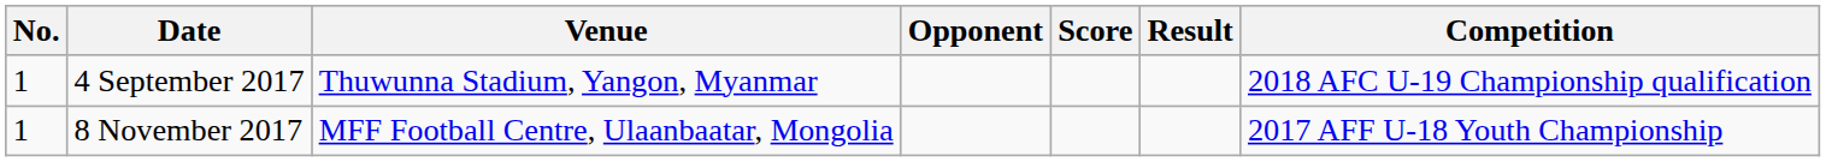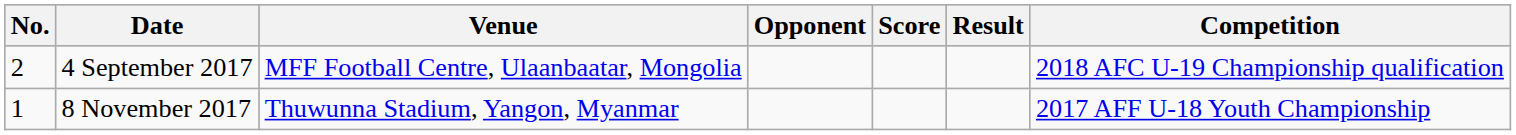4 September 2017 | No.: 1 -> 2
4 September 2017 | Venue: Thuwunna Stadium, Yangon, Myanmar -> MFF Football Centre, Ulaanbaatar, Mongolia
8 November 2017 | Venue: MFF Football Centre, Ulaanbaatar, Mongolia -> Thuwunna Stadium, Yangon, Myanmar
